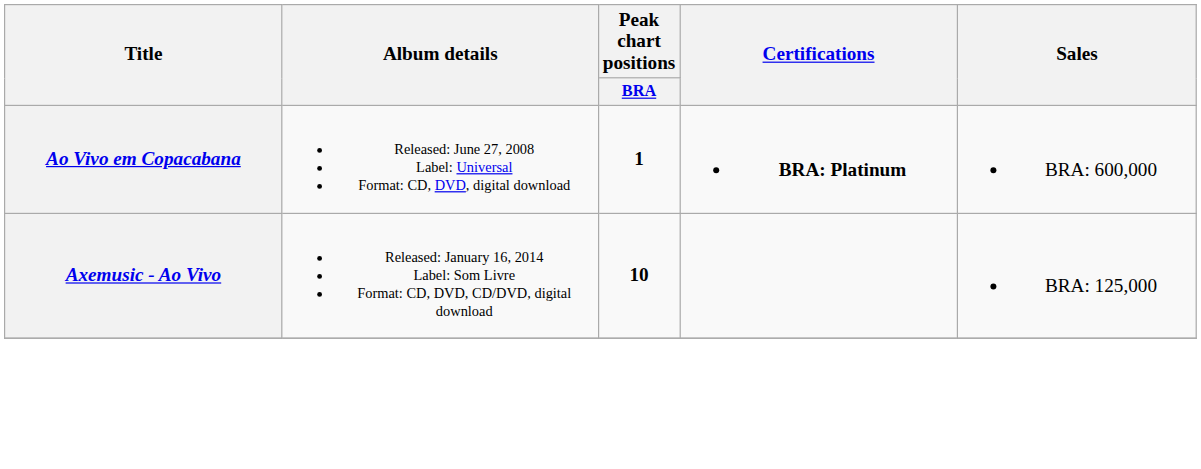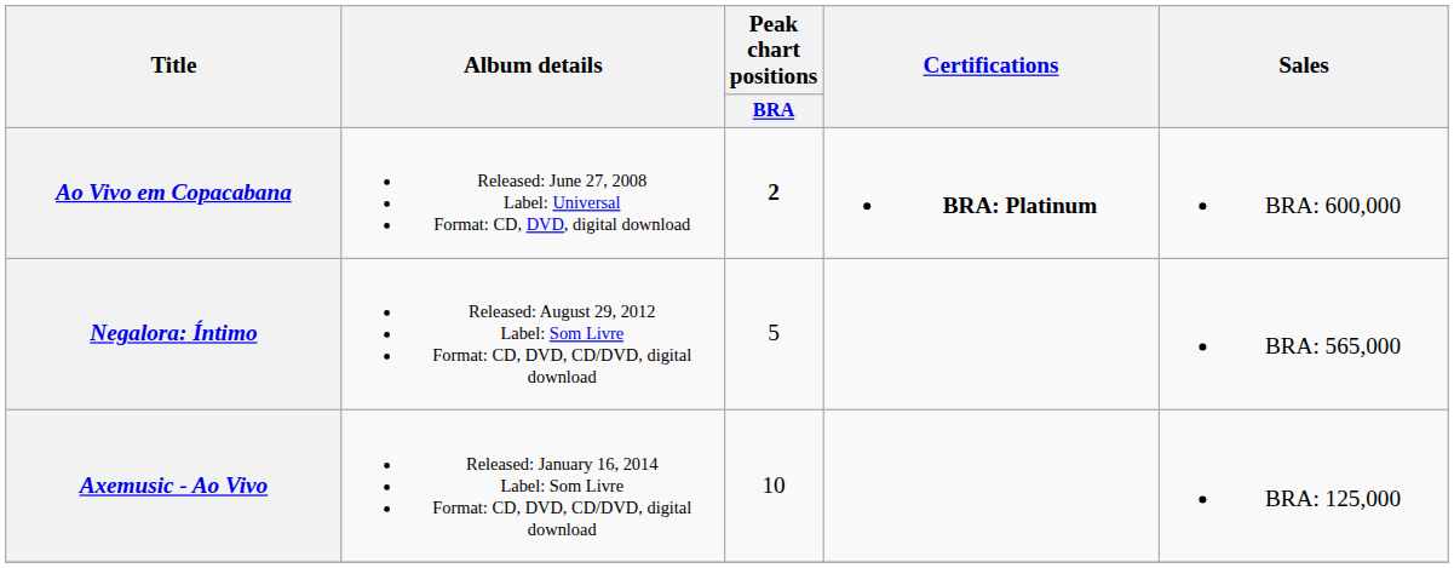Ao Vivo em Copacabana | Peak chart positions / BRA: 1 -> 2
+ row: Negalora: Íntimo | Released: August 29, 2012 Label: Som Livre Format: CD, DVD, CD/DVD, digital download | 5 | BRA: 565,000
Axemusic - Ao Vivo | Peak chart positions / BRA: bold -> normal
